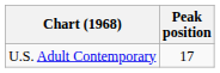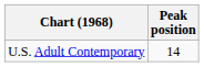U.S. Adult Contemporary | Peak position: 17 -> 14
